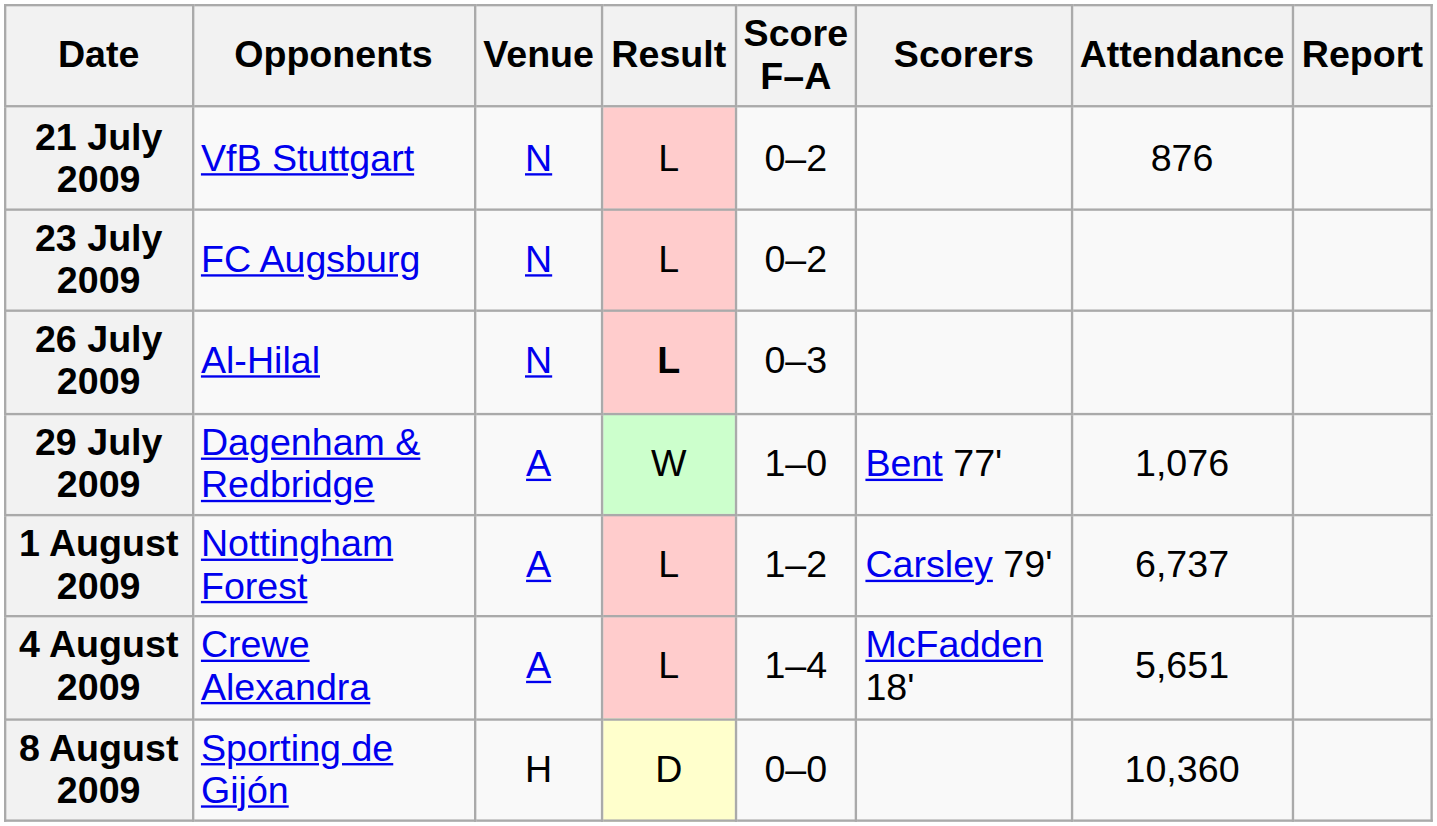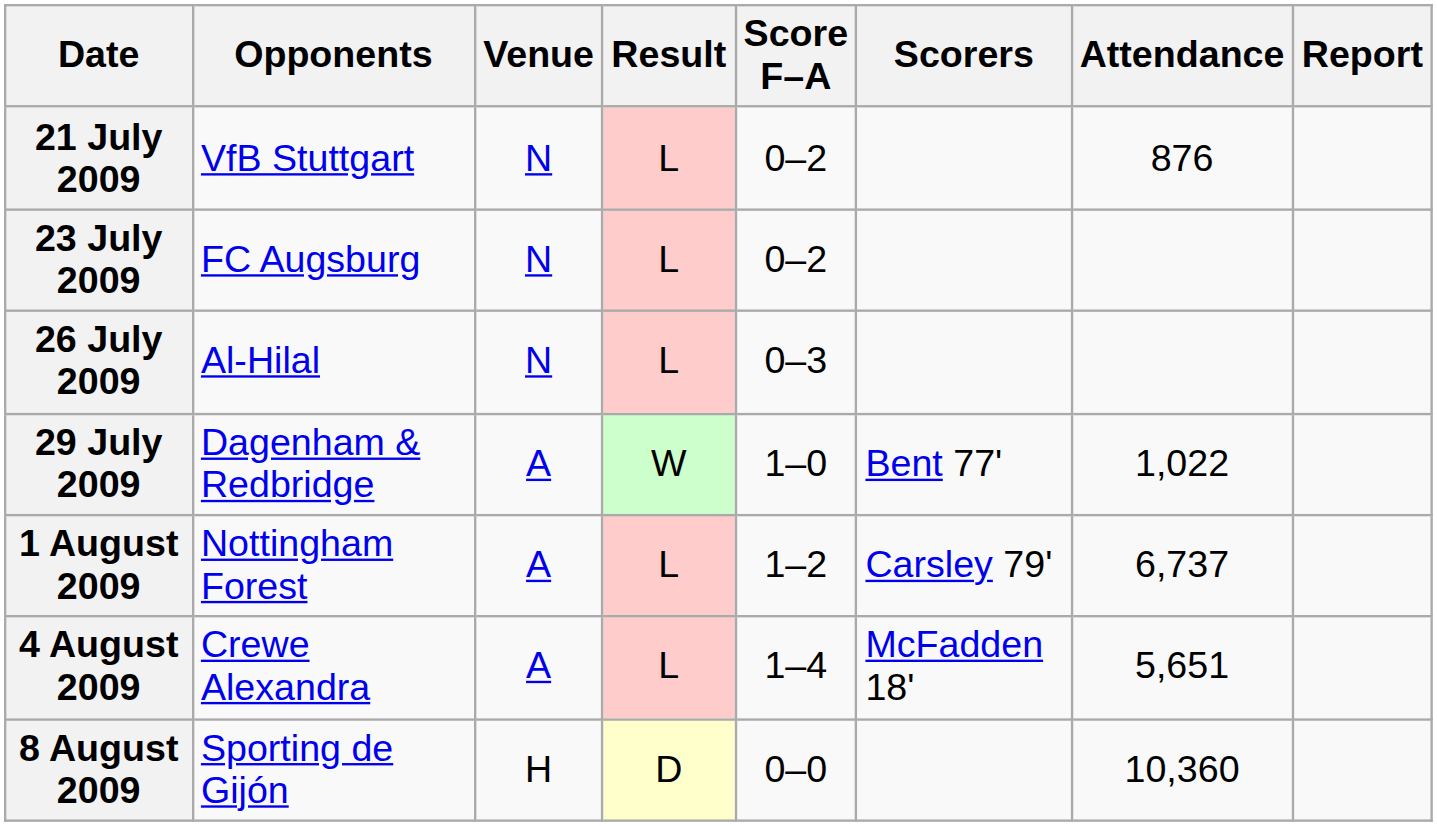26 July 2009 | Result: bold -> normal
29 July 2009 | Attendance: 1,076 -> 1,022
